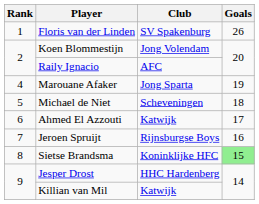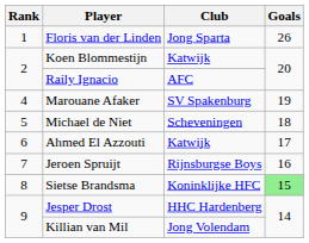Floris van der Linden | Club: SV Spakenburg -> Jong Sparta
Koen Blommestijn | Club: Jong Volendam -> Katwijk
Marouane Afaker | Club: Jong Sparta -> SV Spakenburg
Killian van Mil | Club: Katwijk -> Jong Volendam
